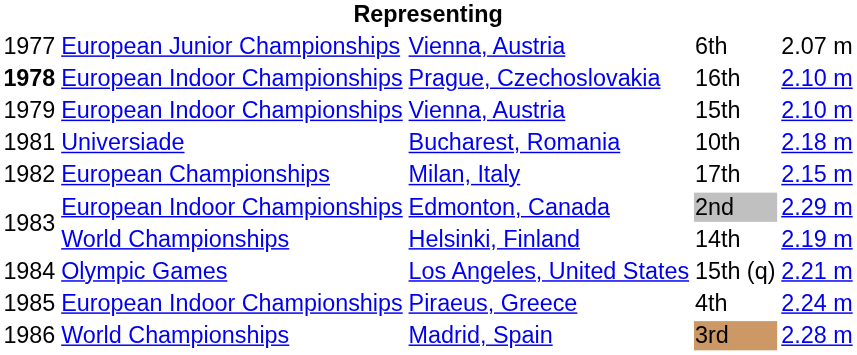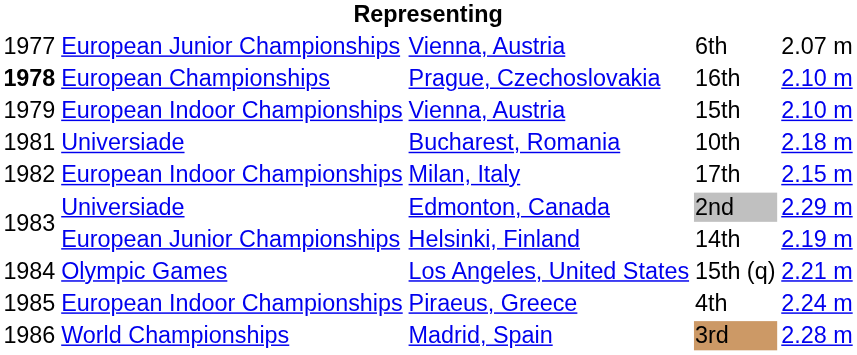16th | column 2: European Indoor Championships -> European Championships
17th | column 2: European Championships -> European Indoor Championships
2nd | column 2: European Indoor Championships -> Universiade
14th | column 2: World Championships -> European Junior Championships
